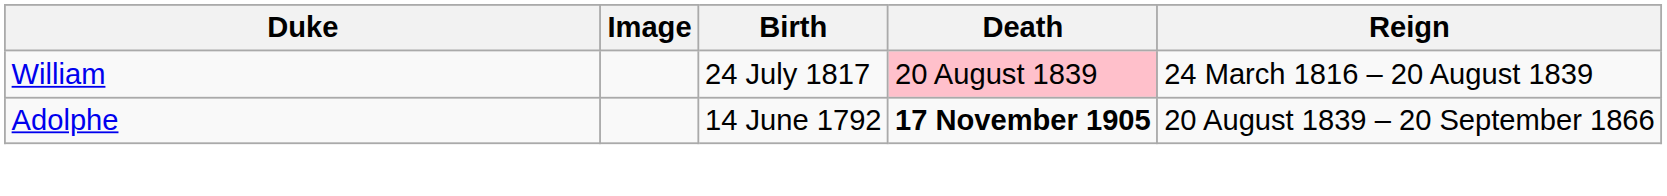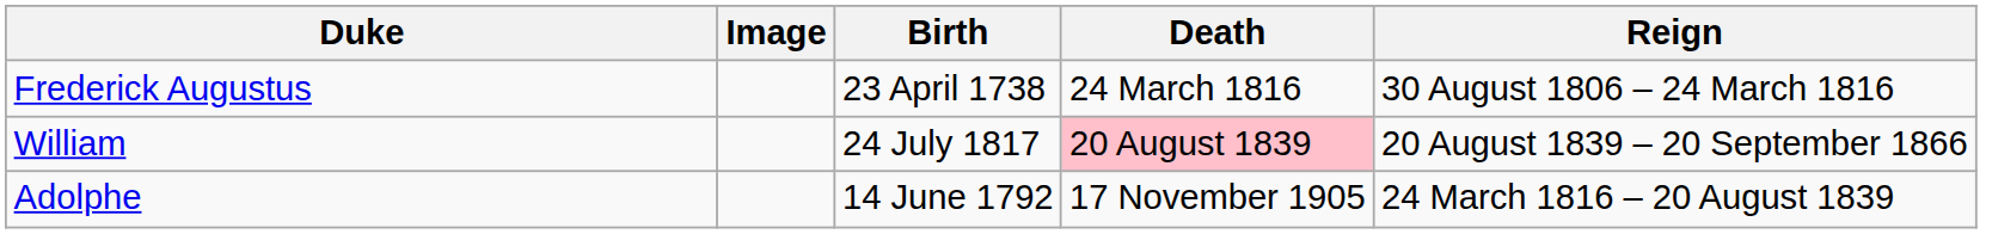+ row: Frederick Augustus | 23 April 1738 | 24 March 1816 | 30 August 1806 – 24 March 1816
William | Reign: 24 March 1816 – 20 August 1839 -> 20 August 1839 – 20 September 1866
Adolphe | Death: bold -> normal
Adolphe | Reign: 20 August 1839 – 20 September 1866 -> 24 March 1816 – 20 August 1839
